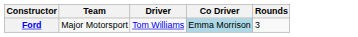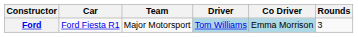+ column: Car | Ford Fiesta R1
Ford | Driver: no background -> lightblue background
